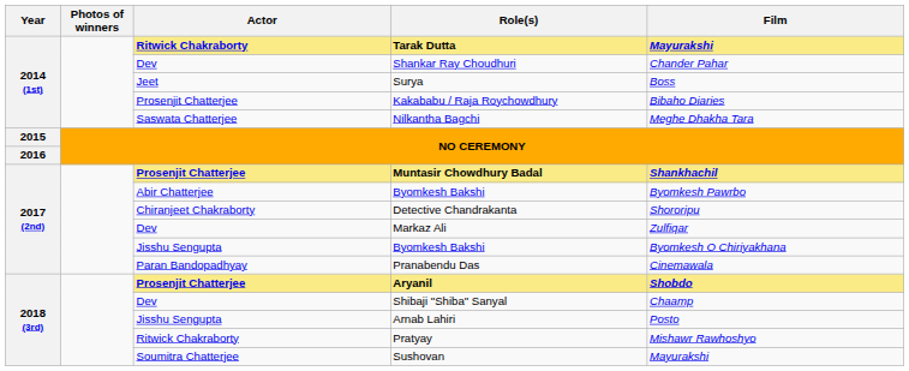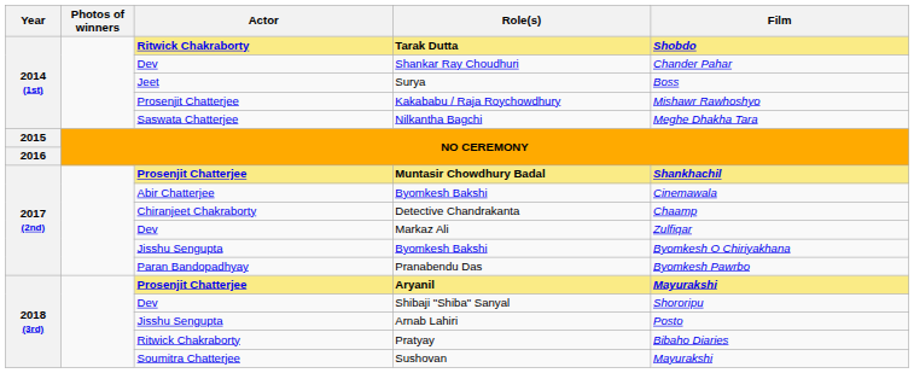Tarak Dutta | Film: Mayurakshi -> Shobdo
Kakababu / Raja Roychowdhury | Film: Bibaho Diaries -> Mishawr Rawhoshyo
Abir Chatterjee / Byomkesh Bakshi | Film: Byomkesh Pawrbo -> Cinemawala
Detective Chandrakanta | Film: Shororipu -> Chaamp
Pranabendu Das | Film: Cinemawala -> Byomkesh Pawrbo
Aryanil | Film: Shobdo -> Mayurakshi
Shibaji "Shiba" Sanyal | Film: Chaamp -> Shororipu
Pratyay | Film: Mishawr Rawhoshyo -> Bibaho Diaries
